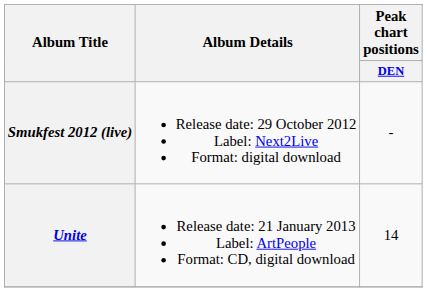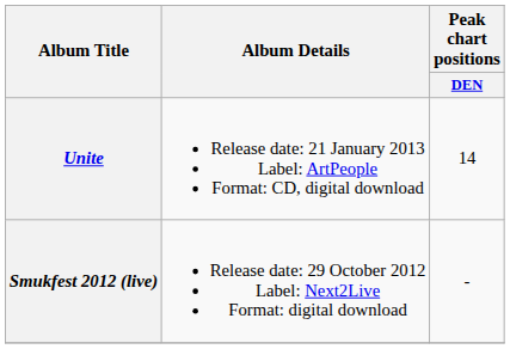rows swapped: Smukfest 2012 (live) <-> Unite
